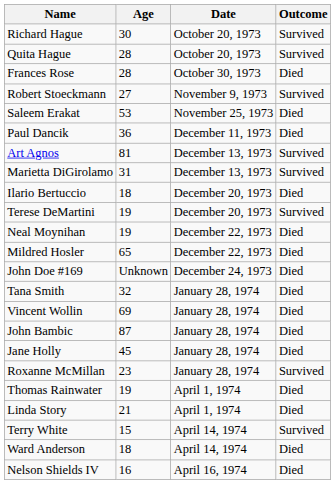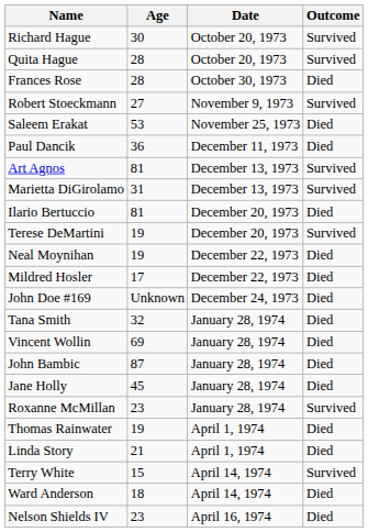Ilario Bertuccio | Age: 18 -> 81
Mildred Hosler | Age: 65 -> 17
Nelson Shields IV | Age: 16 -> 23
